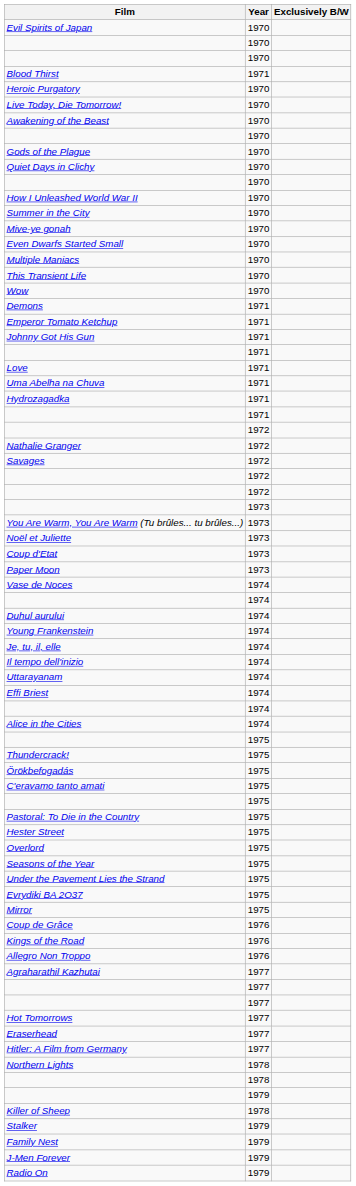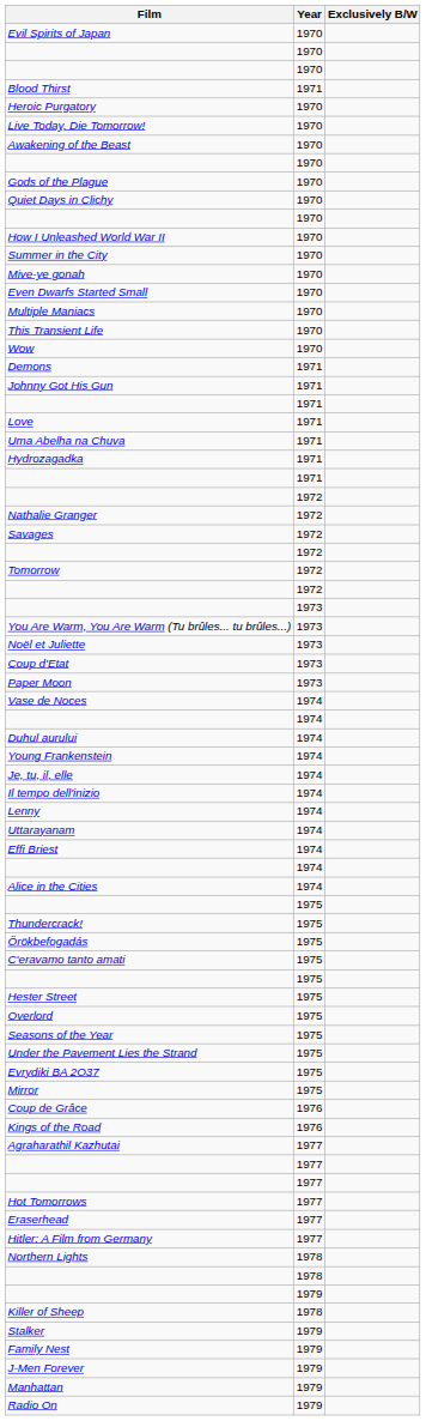- row: Emperor Tomato Ketchup | 1971
+ row: Tomorrow | 1972
+ row: Lenny | 1974
- row: Pastoral: To Die in the Country | 1975
- row: Allegro Non Troppo | 1976
+ row: Manhattan | 1979
